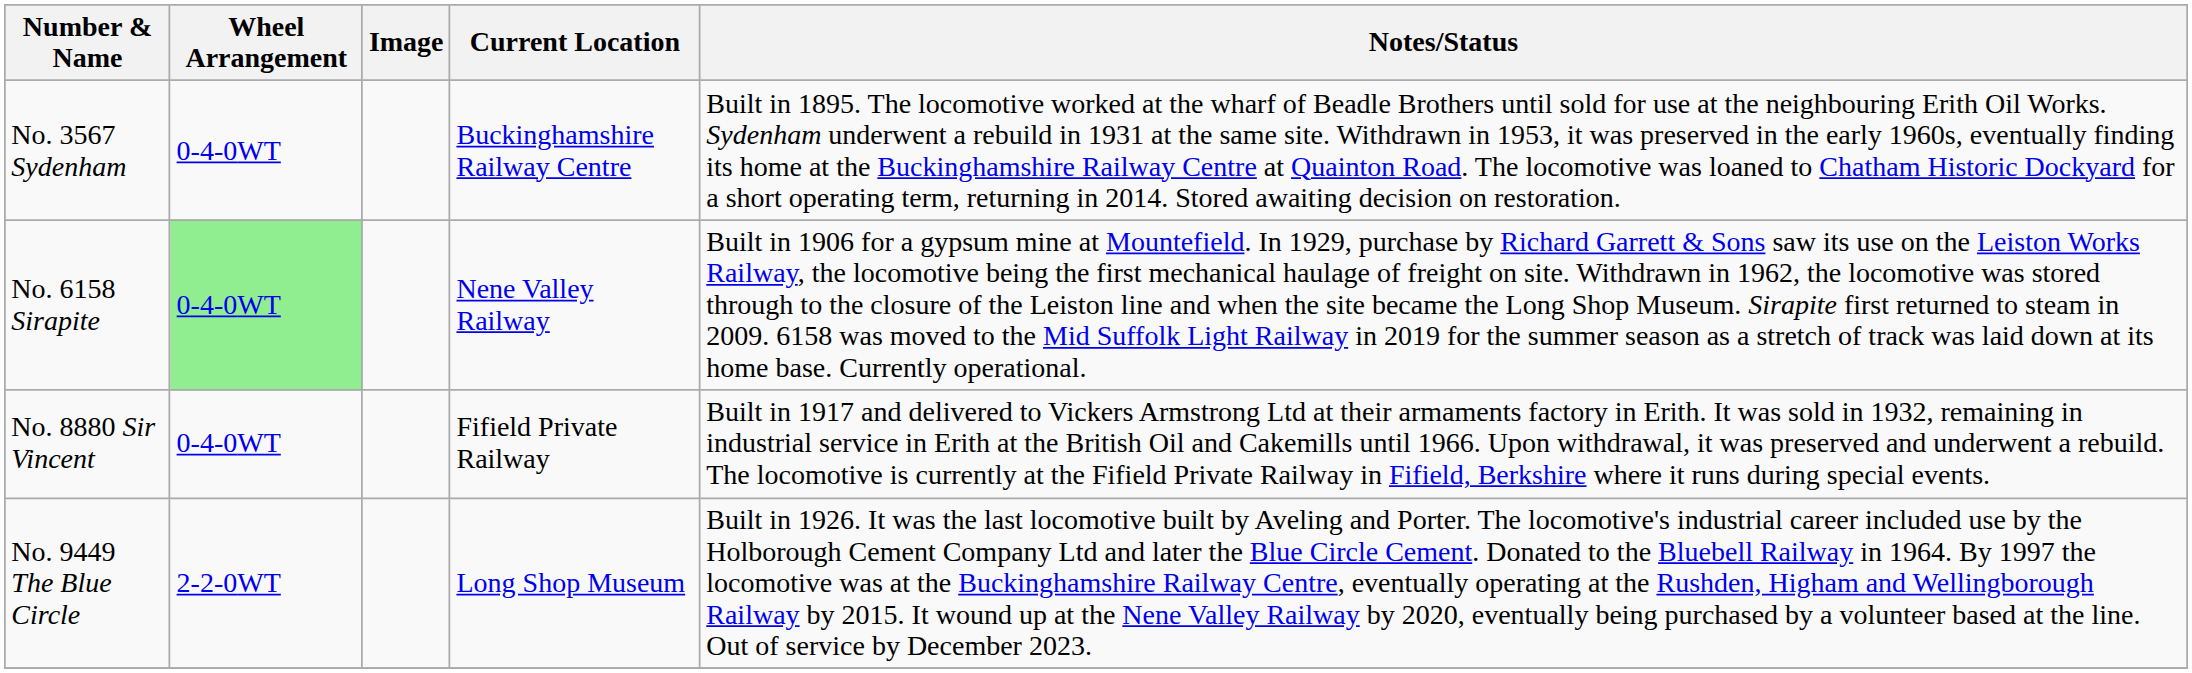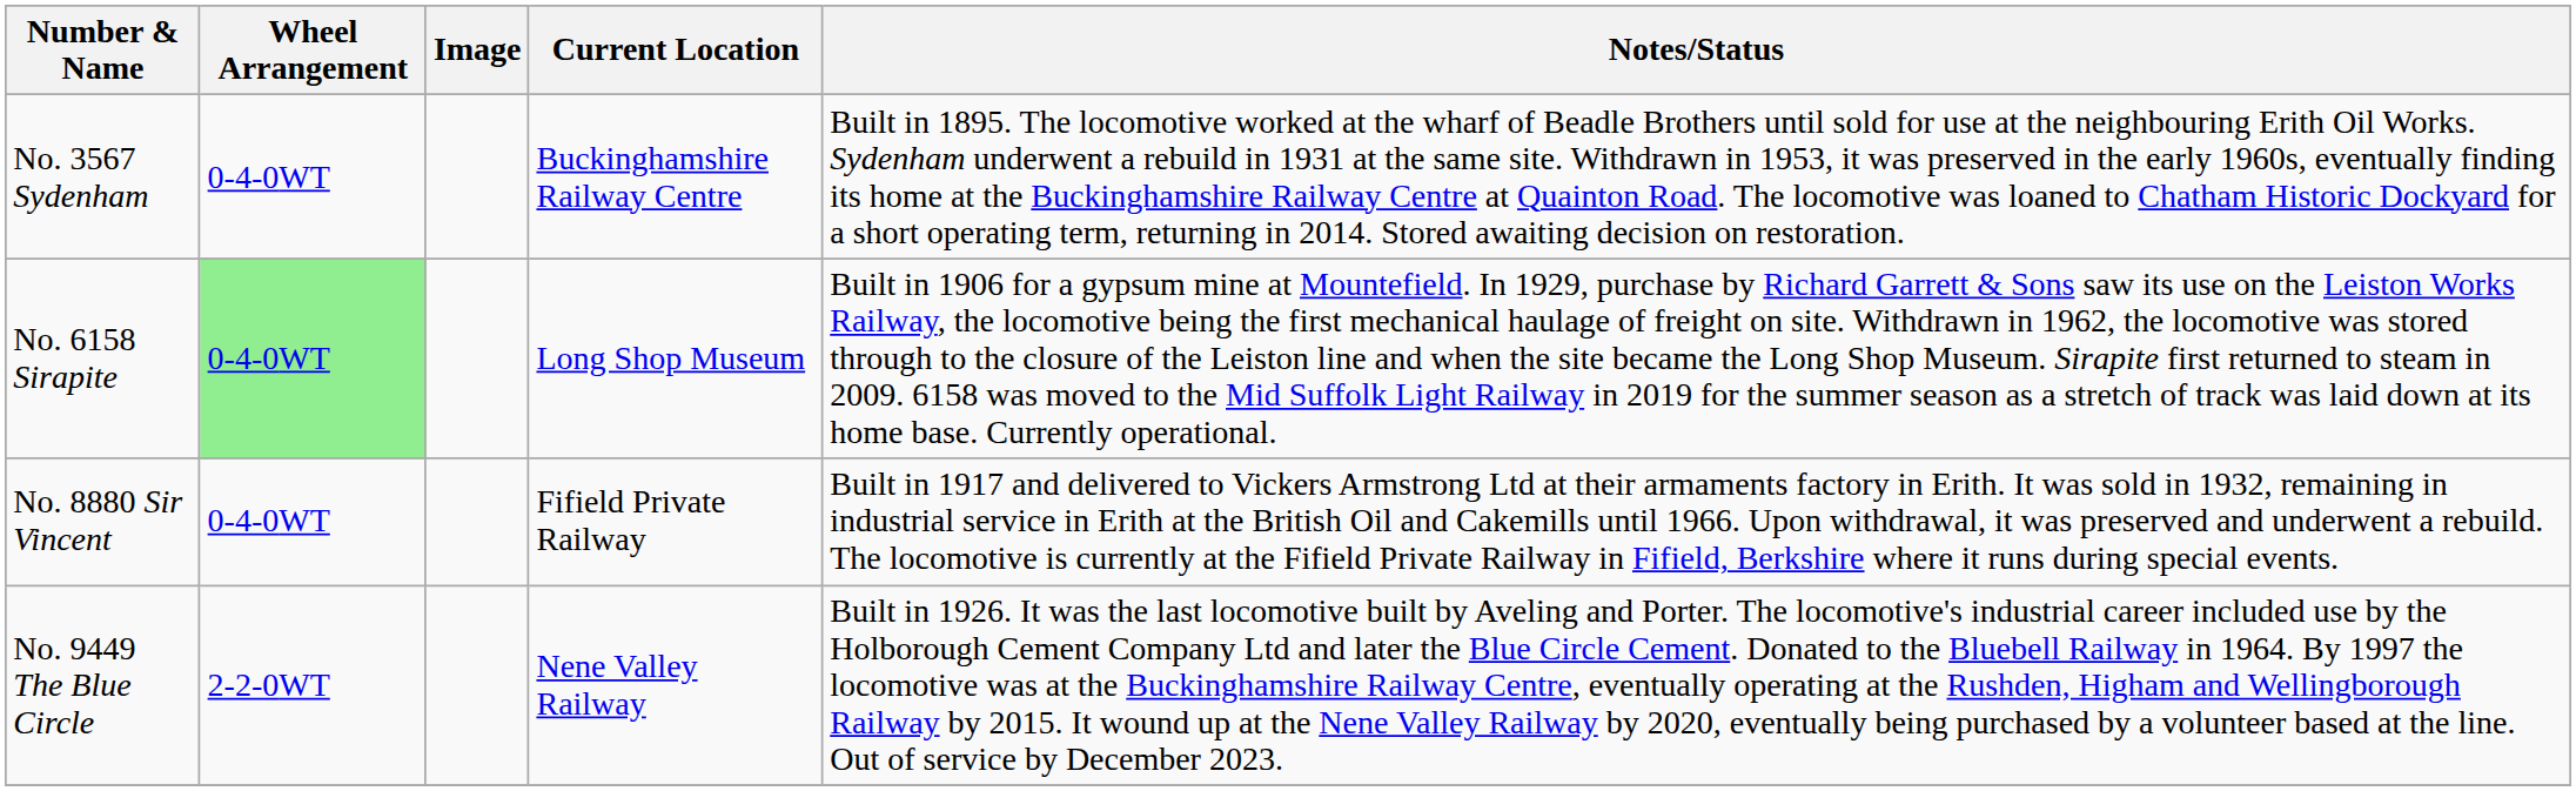No. 6158 Sirapite | Current Location: Nene Valley Railway -> Long Shop Museum
No. 9449 The Blue Circle | Current Location: Long Shop Museum -> Nene Valley Railway
